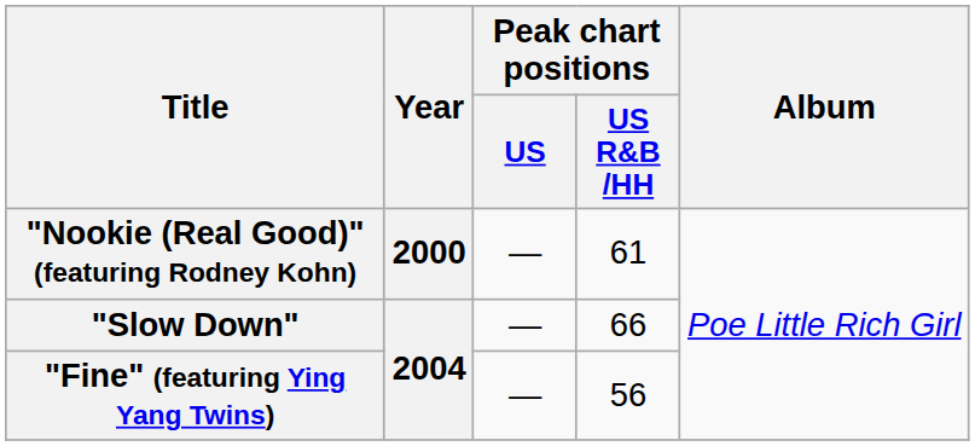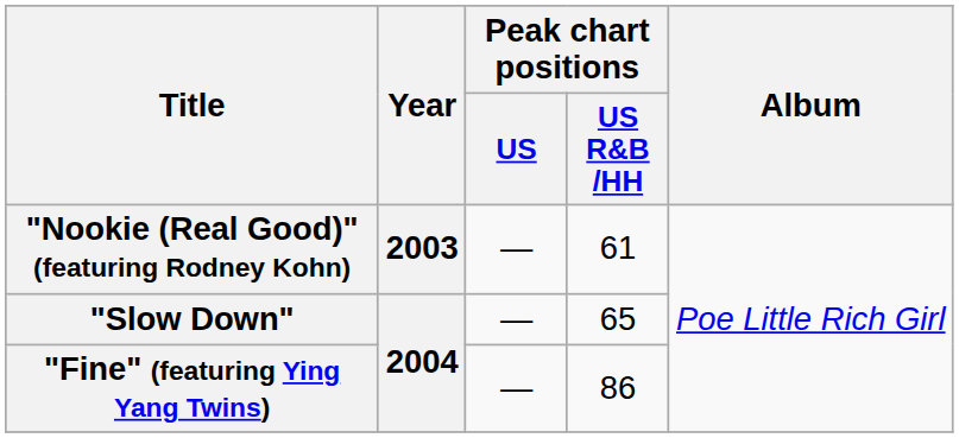"Nookie (Real Good)" (featuring Rodney Kohn) | Year: 2000 -> 2003
"Slow Down" | Peak chart positions / US R&B /HH: 66 -> 65
"Fine" (featuring Ying Yang Twins) | Peak chart positions / US R&B /HH: 56 -> 86
